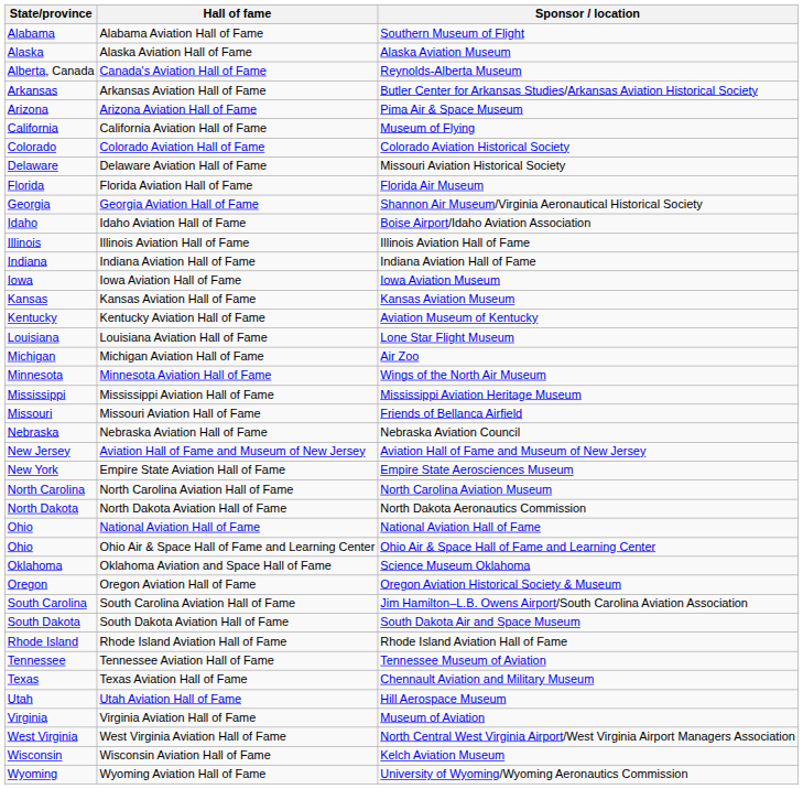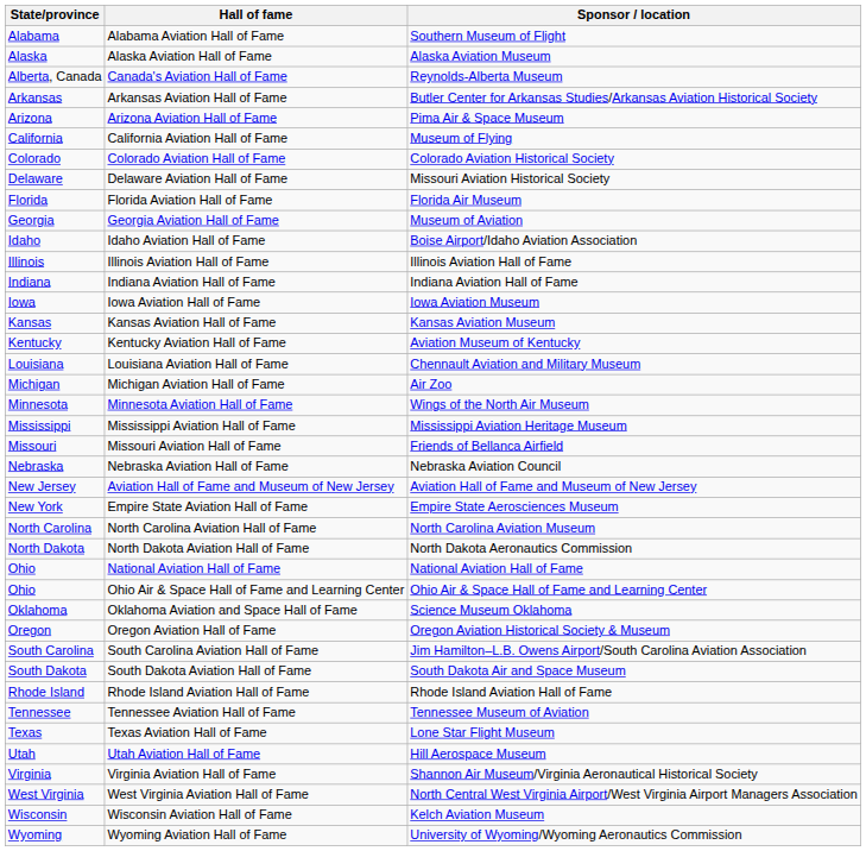Georgia Aviation Hall of Fame | Sponsor / location: Shannon Air Museum/Virginia Aeronautical Historical Society -> Museum of Aviation
Louisiana Aviation Hall of Fame | Sponsor / location: Lone Star Flight Museum -> Chennault Aviation and Military Museum
Texas Aviation Hall of Fame | Sponsor / location: Chennault Aviation and Military Museum -> Lone Star Flight Museum
Virginia Aviation Hall of Fame | Sponsor / location: Museum of Aviation -> Shannon Air Museum/Virginia Aeronautical Historical Society
